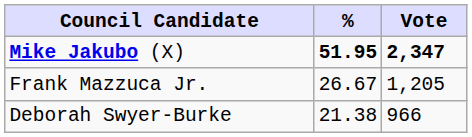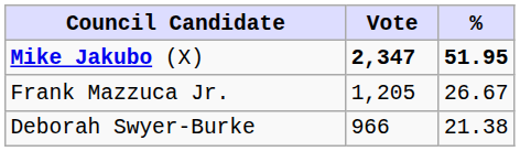columns swapped: Vote <-> %
